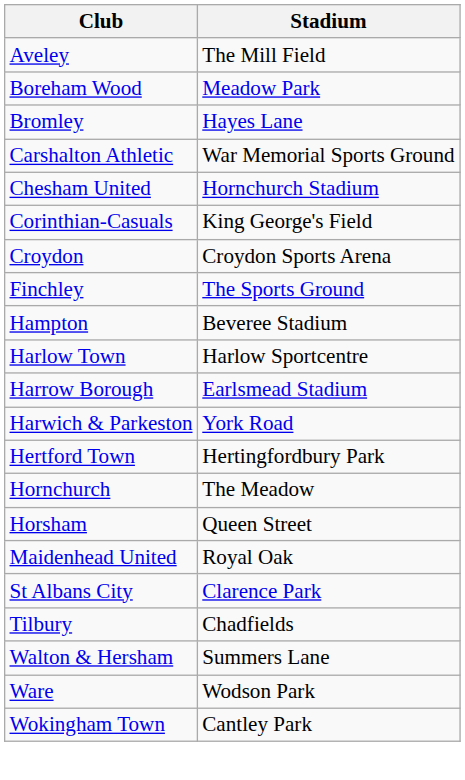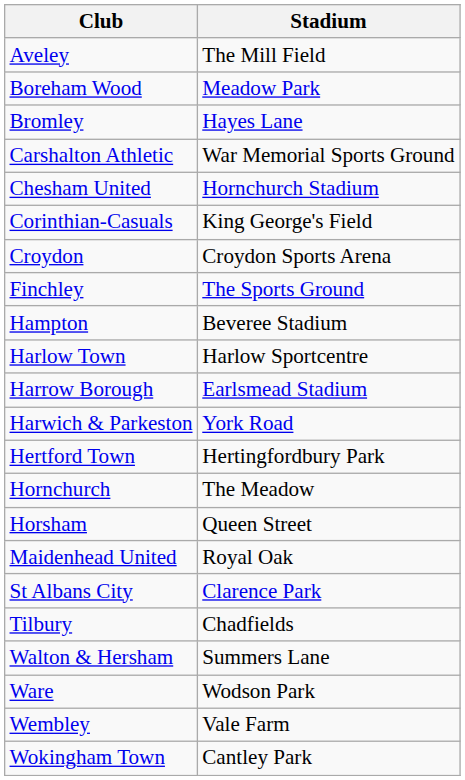+ row: Wembley | Vale Farm
